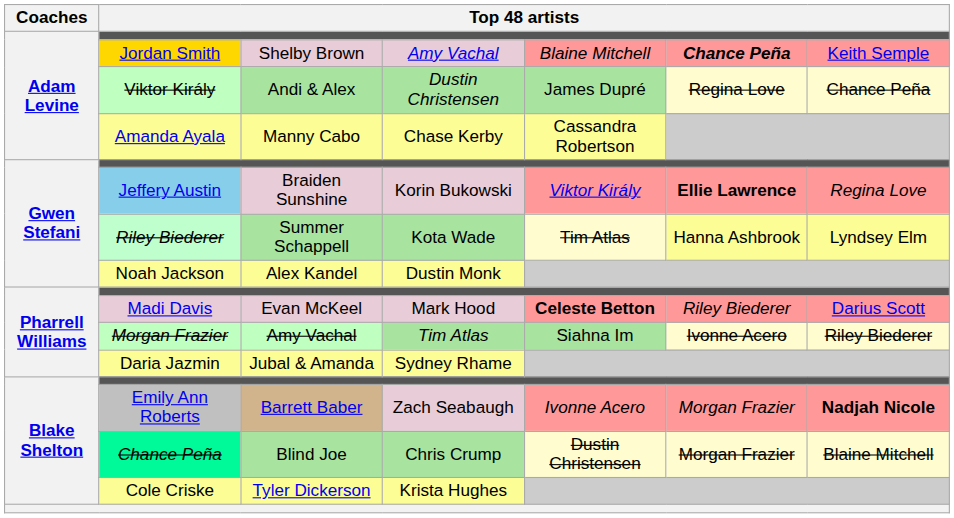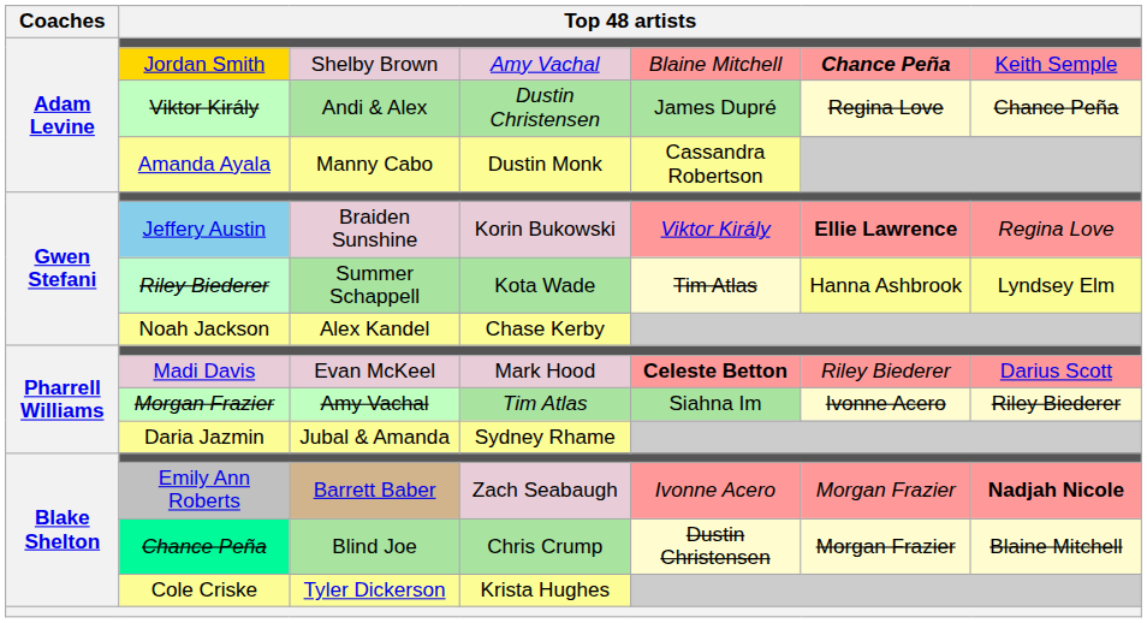Amanda Ayala | column 4: Chase Kerby -> Dustin Monk
Noah Jackson | column 4: Dustin Monk -> Chase Kerby
